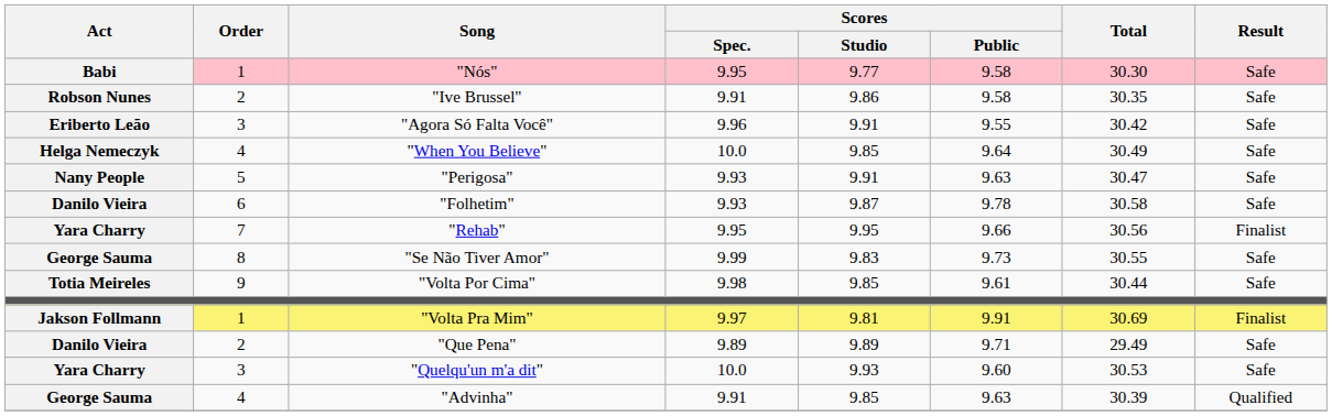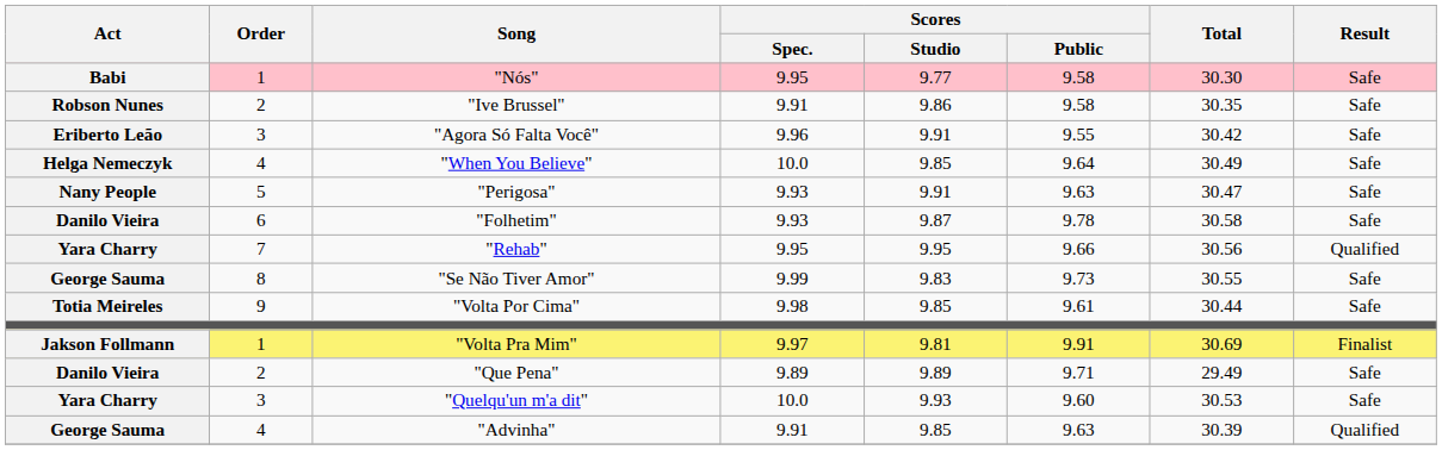"Rehab" | Result: Finalist -> Qualified
